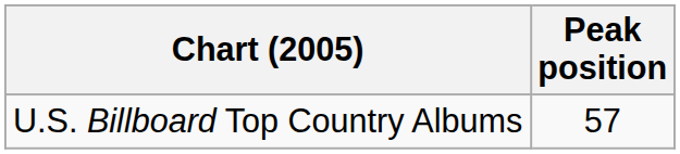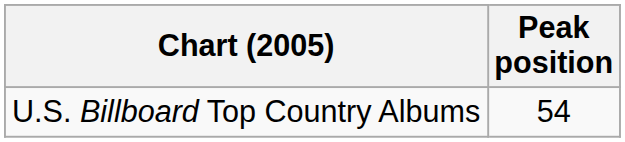U.S. Billboard Top Country Albums | Peak position: 57 -> 54
